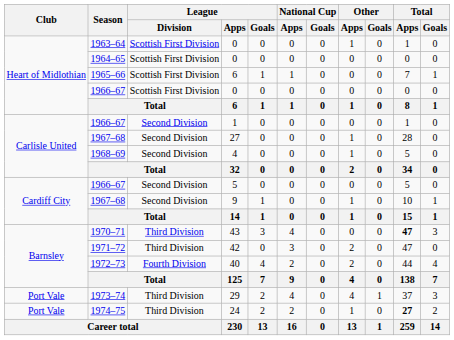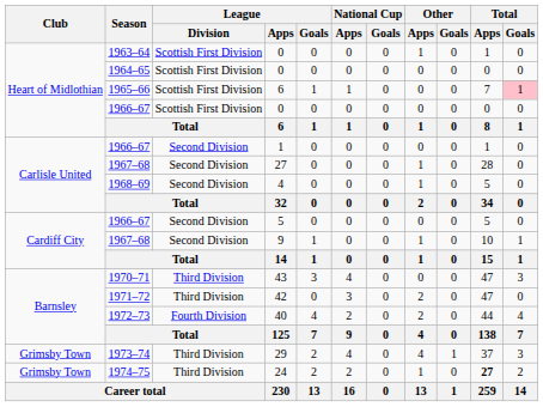1965–66 / 6 | Total / Goals: no background -> pink background
43 | Total / Apps: bold -> normal
29 | Club: Port Vale -> Grimsby Town
24 | Club: Port Vale -> Grimsby Town
